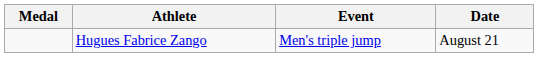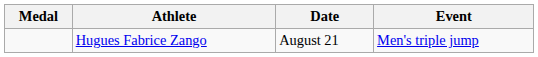columns swapped: Event <-> Date
